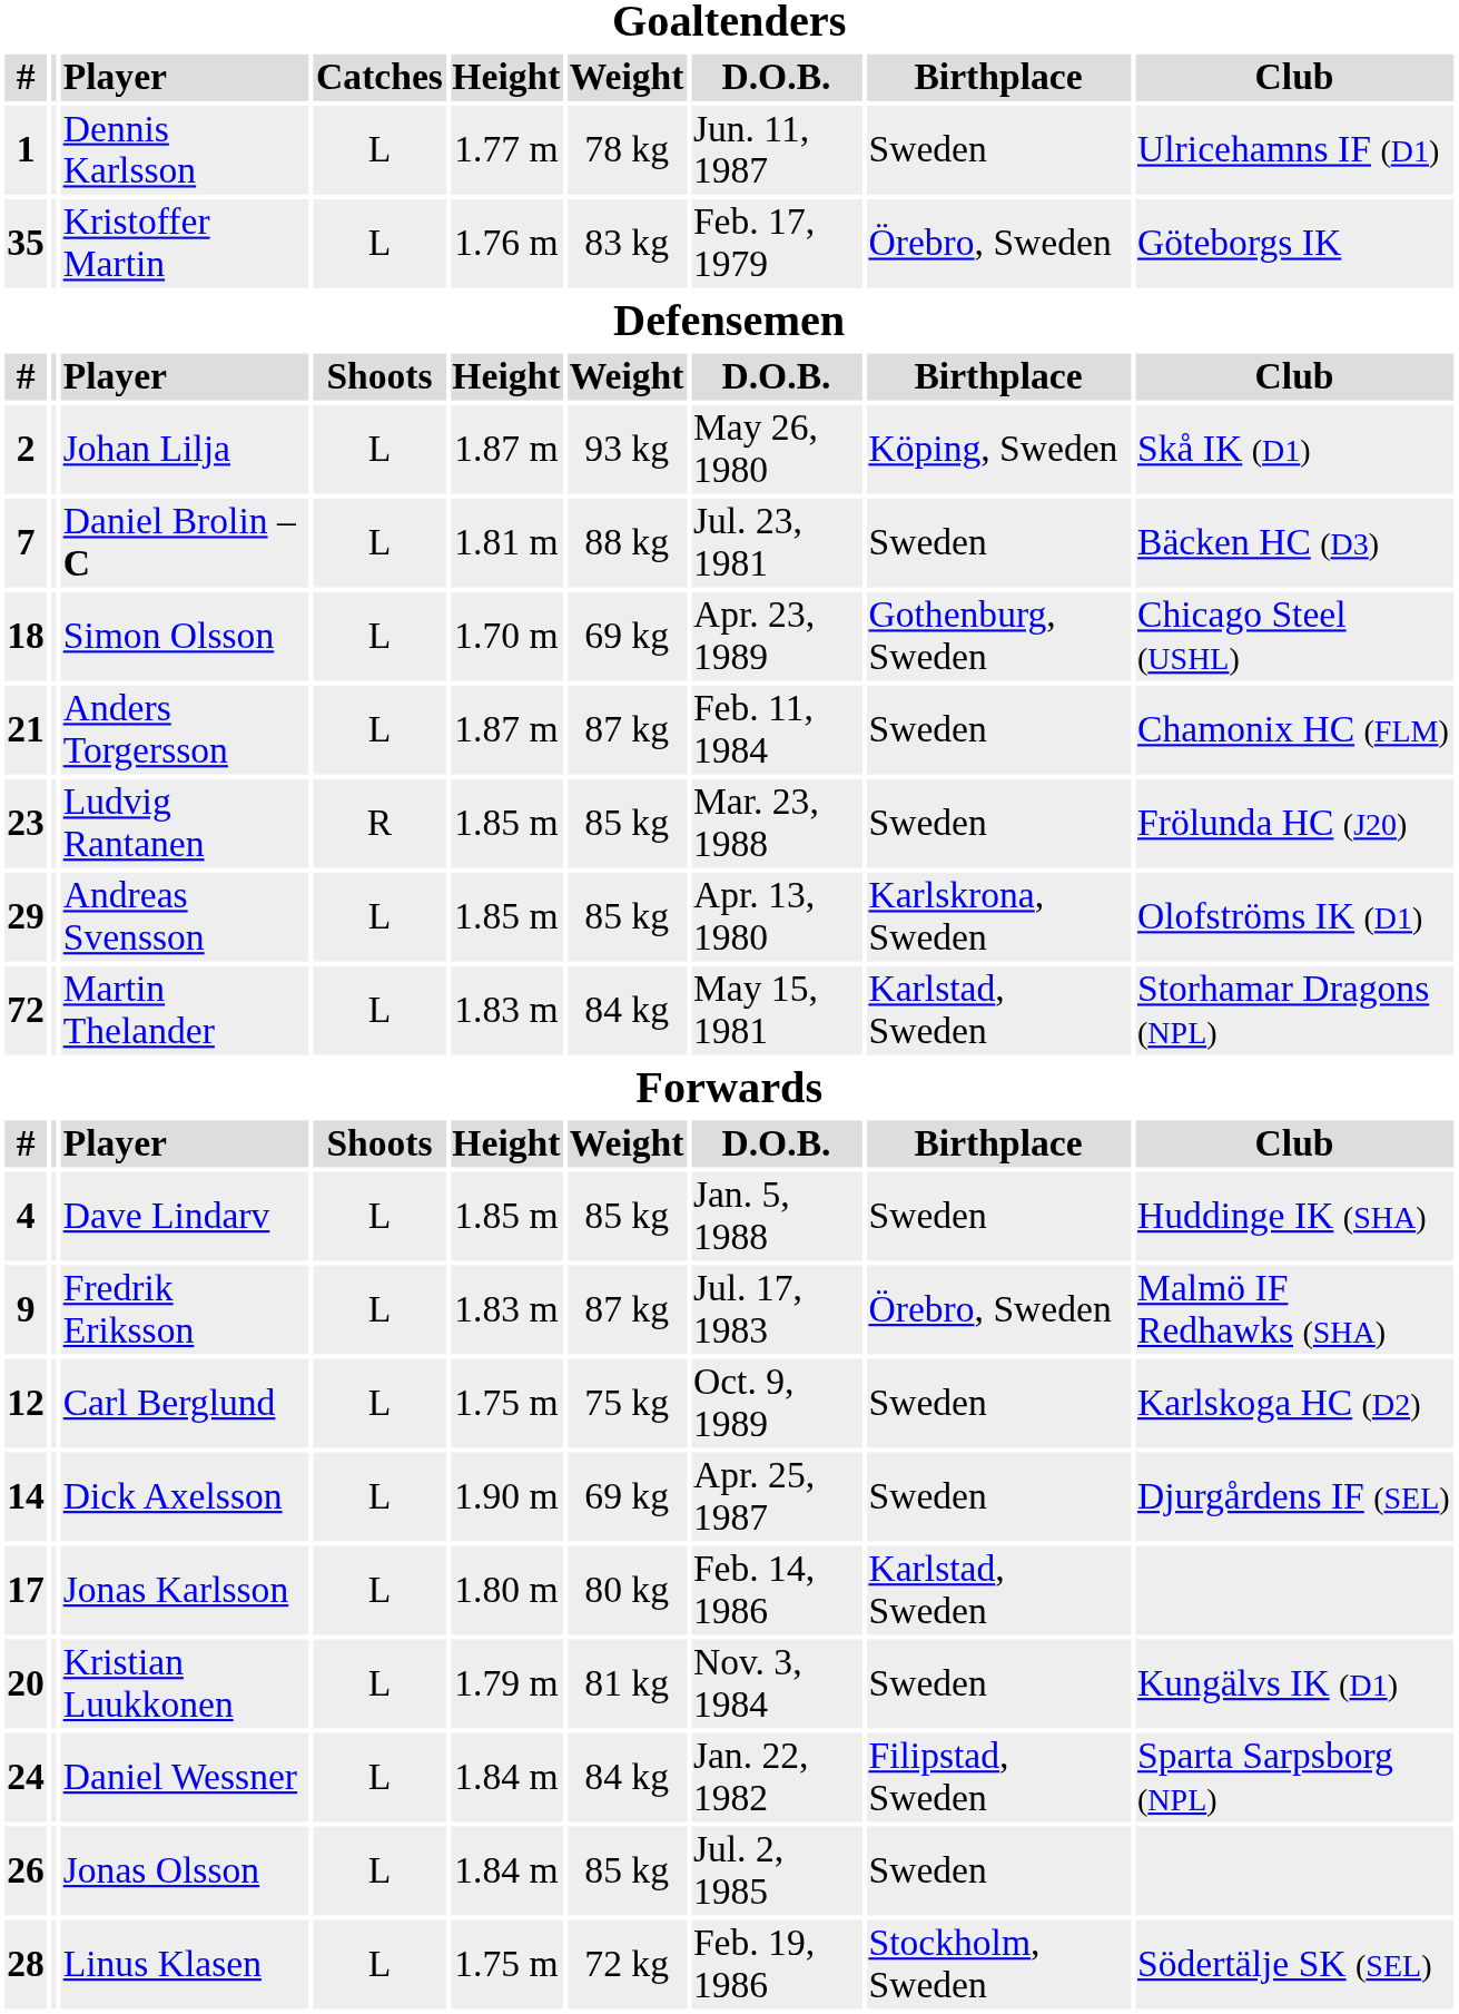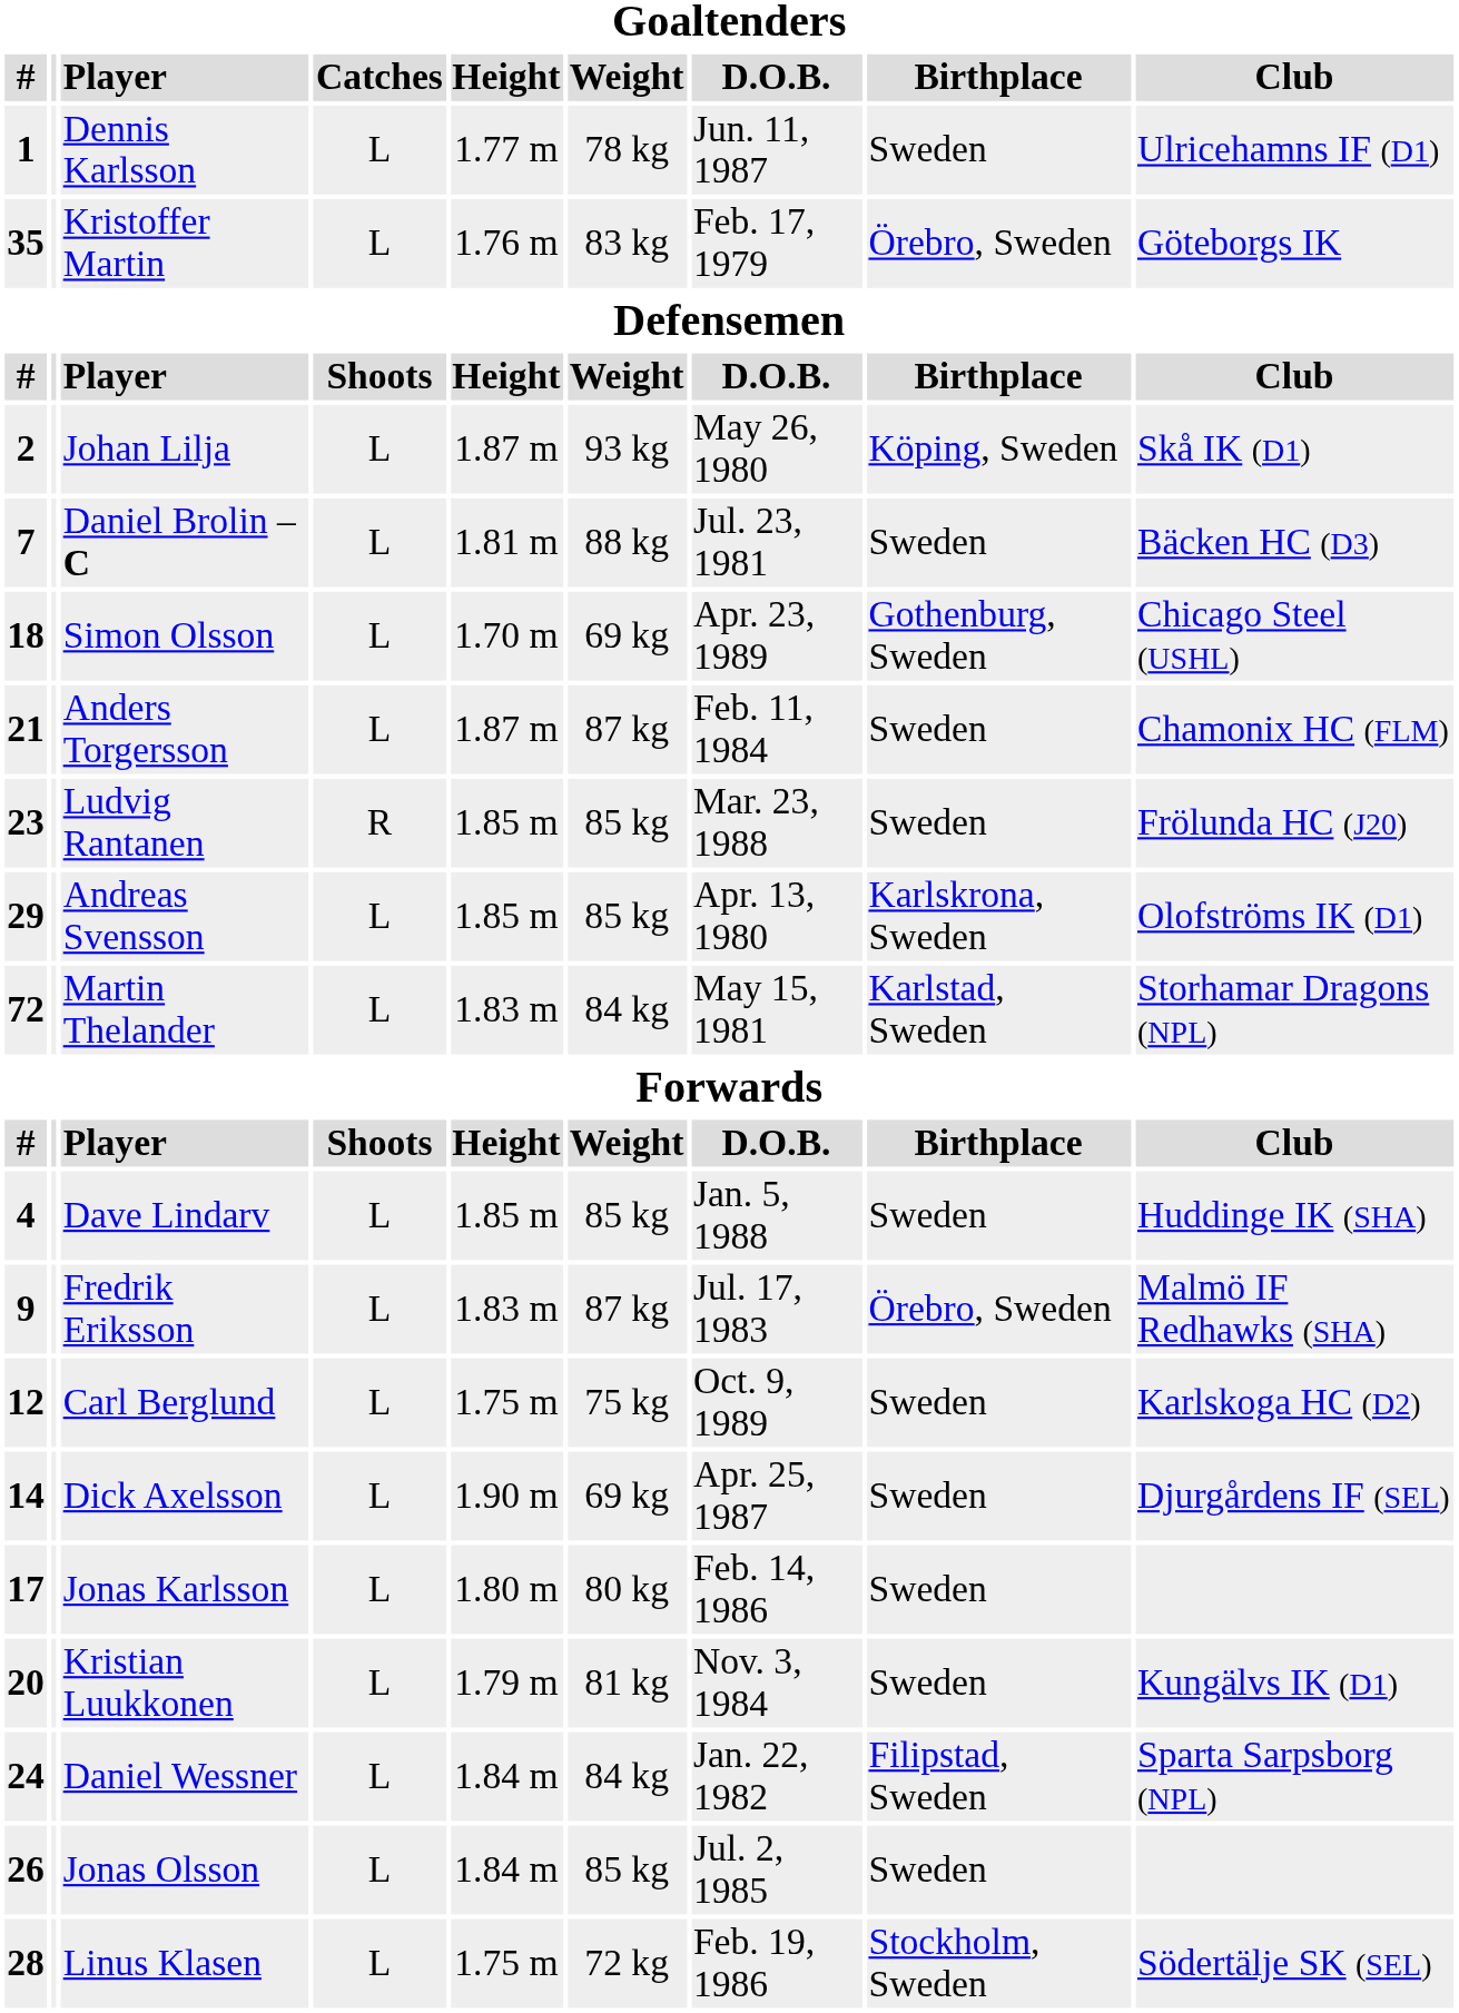Jonas Karlsson | Birthplace: Karlstad, Sweden -> Sweden
